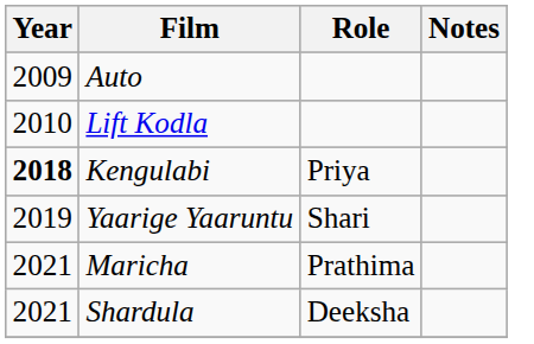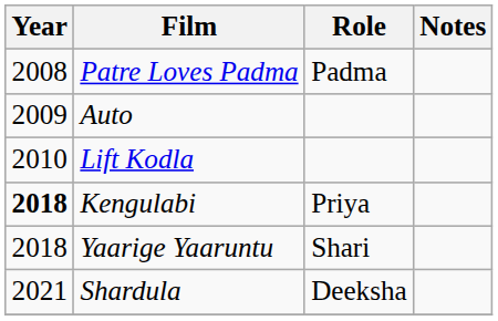+ row: 2008 | Patre Loves Padma | Padma
Yaarige Yaaruntu | Year: 2019 -> 2018
- row: 2021 | Maricha | Prathima
